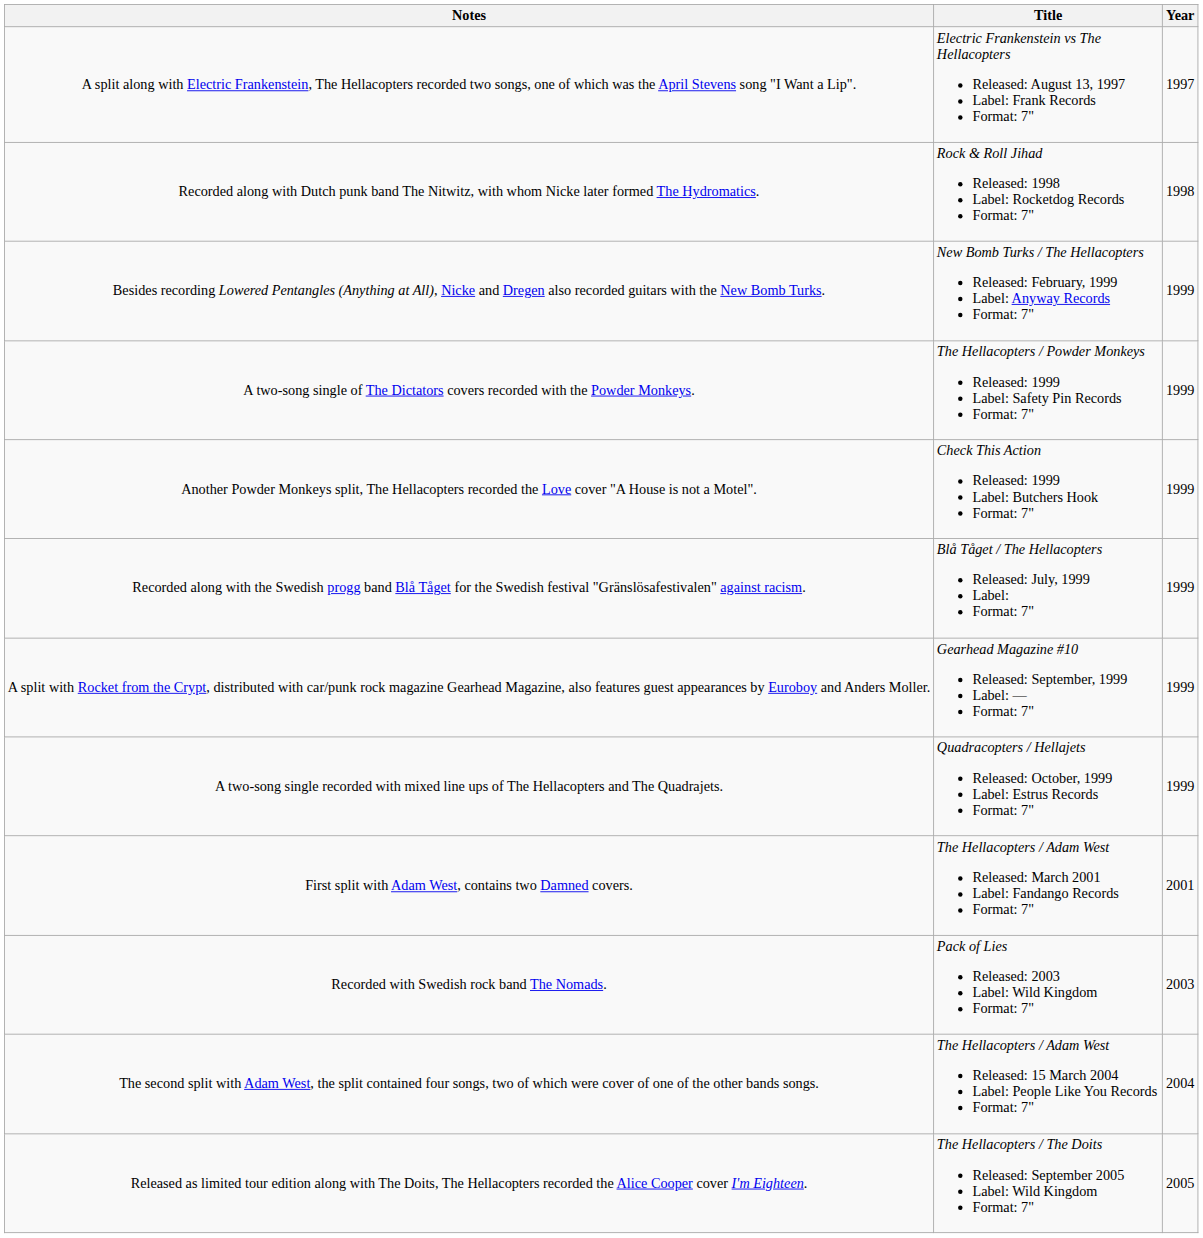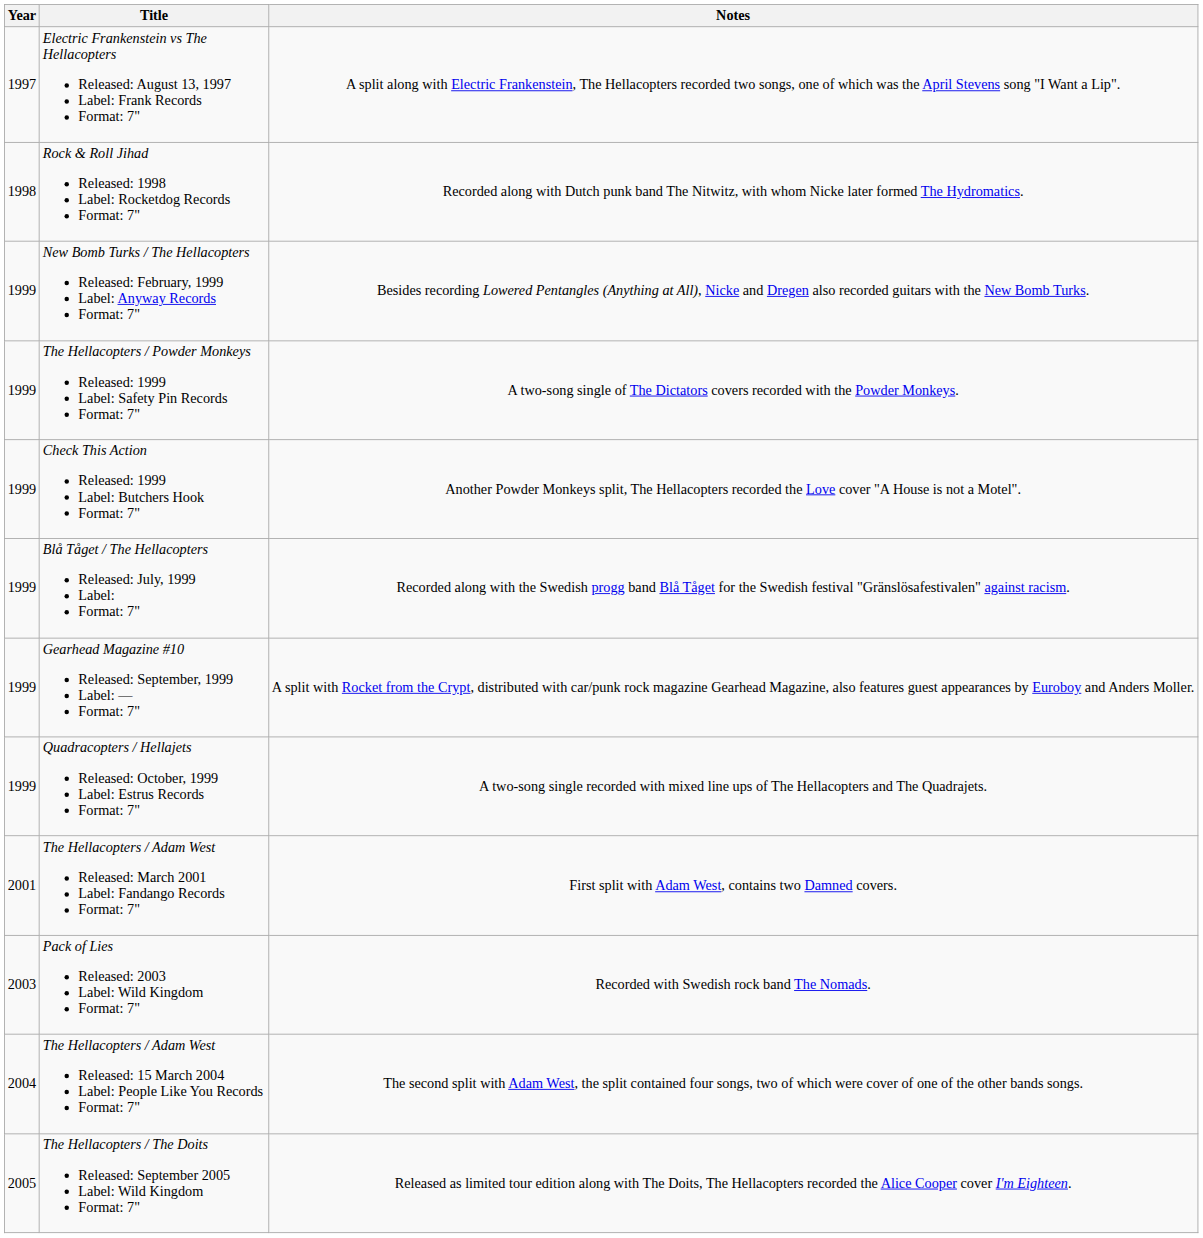columns swapped: Year <-> Notes
